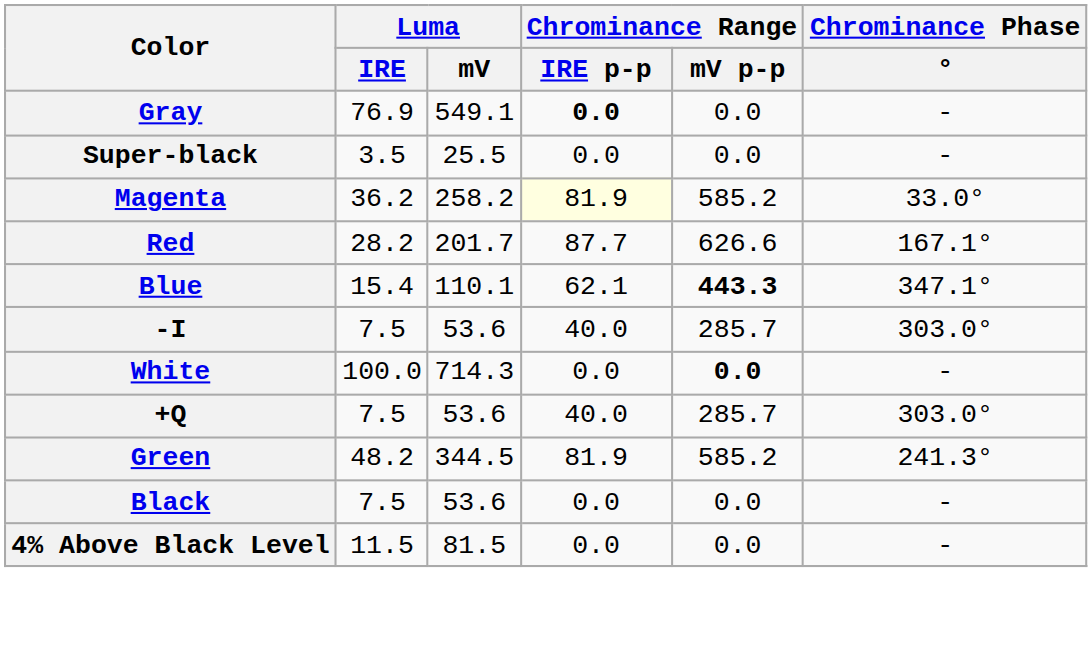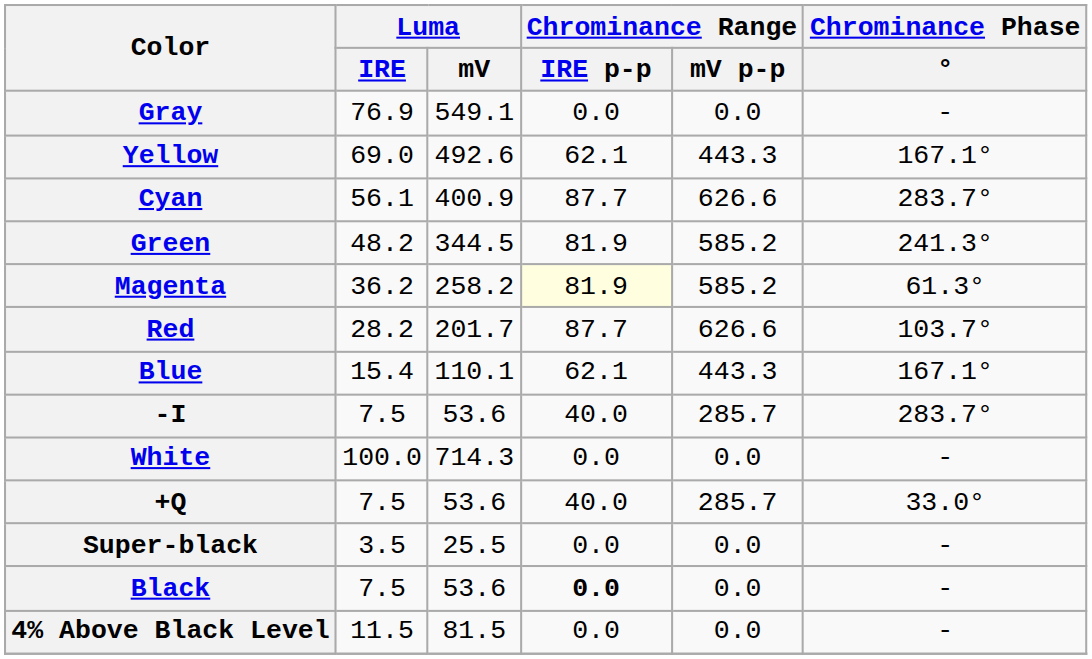Gray | Chrominance Range / IRE p-p: bold -> normal
+ row: Yellow | 69.0 | 492.6 | 62.1 | 443.3 | 167.1°
+ row: Cyan | 56.1 | 400.9 | 87.7 | 626.6 | 283.7°
rows swapped: Green <-> Super-black
Magenta | Chrominance Phase / °: 33.0° -> 61.3°
Red | Chrominance Phase / °: 167.1° -> 103.7°
Blue | Chrominance Range / mV p-p: bold -> normal
Blue | Chrominance Phase / °: 347.1° -> 167.1°
-I | Chrominance Phase / °: 303.0° -> 283.7°
White | Chrominance Range / mV p-p: bold -> normal
+Q | Chrominance Phase / °: 303.0° -> 33.0°
Black | Chrominance Range / IRE p-p: normal -> bold
